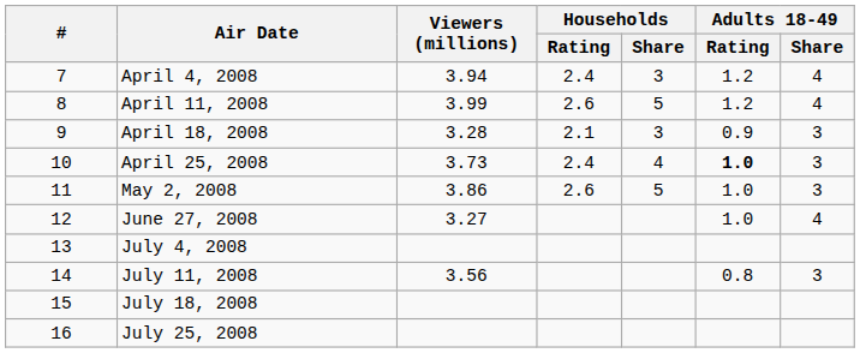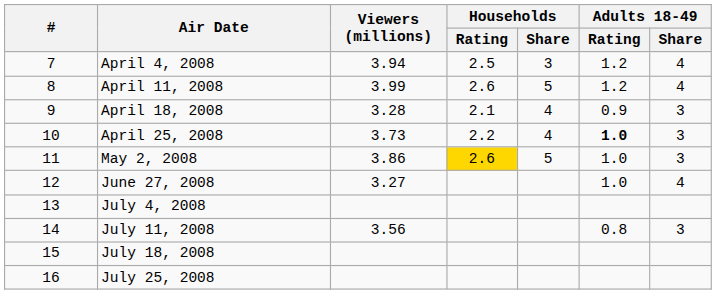April 4, 2008 | Households / Rating: 2.4 -> 2.5
April 18, 2008 | Households / Share: 3 -> 4
April 25, 2008 | Households / Rating: 2.4 -> 2.2
May 2, 2008 | Households / Rating: no background -> gold background
